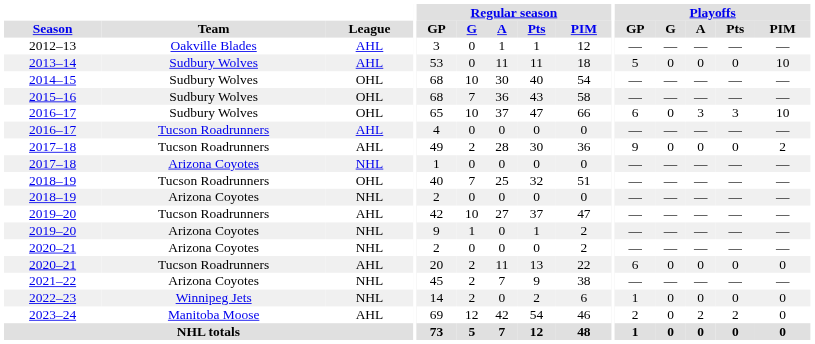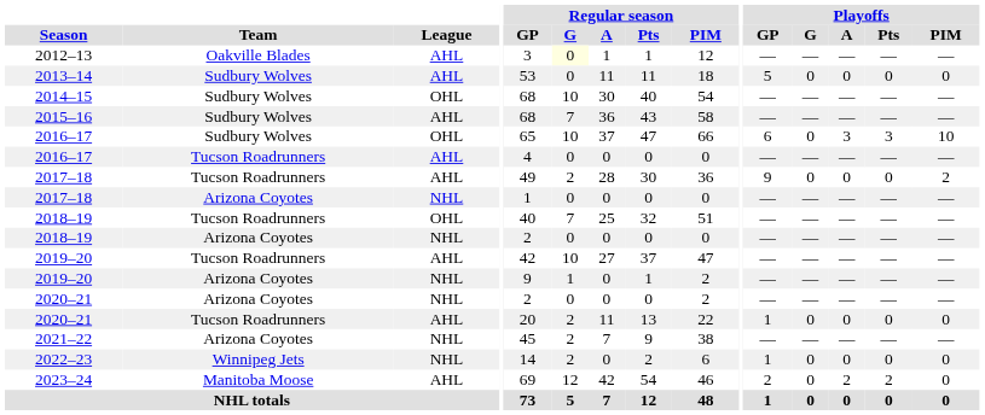2012–13 | Regular season / G: no background -> lightyellow background
2013–14 | Playoffs / PIM: 10 -> 0
2015–16 | League: OHL -> AHL
2020–21 / Tucson Roadrunners | Playoffs / GP: 6 -> 1
